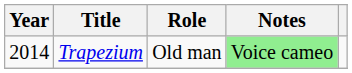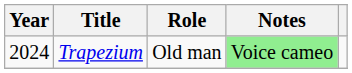Trapezium | Year: 2014 -> 2024
